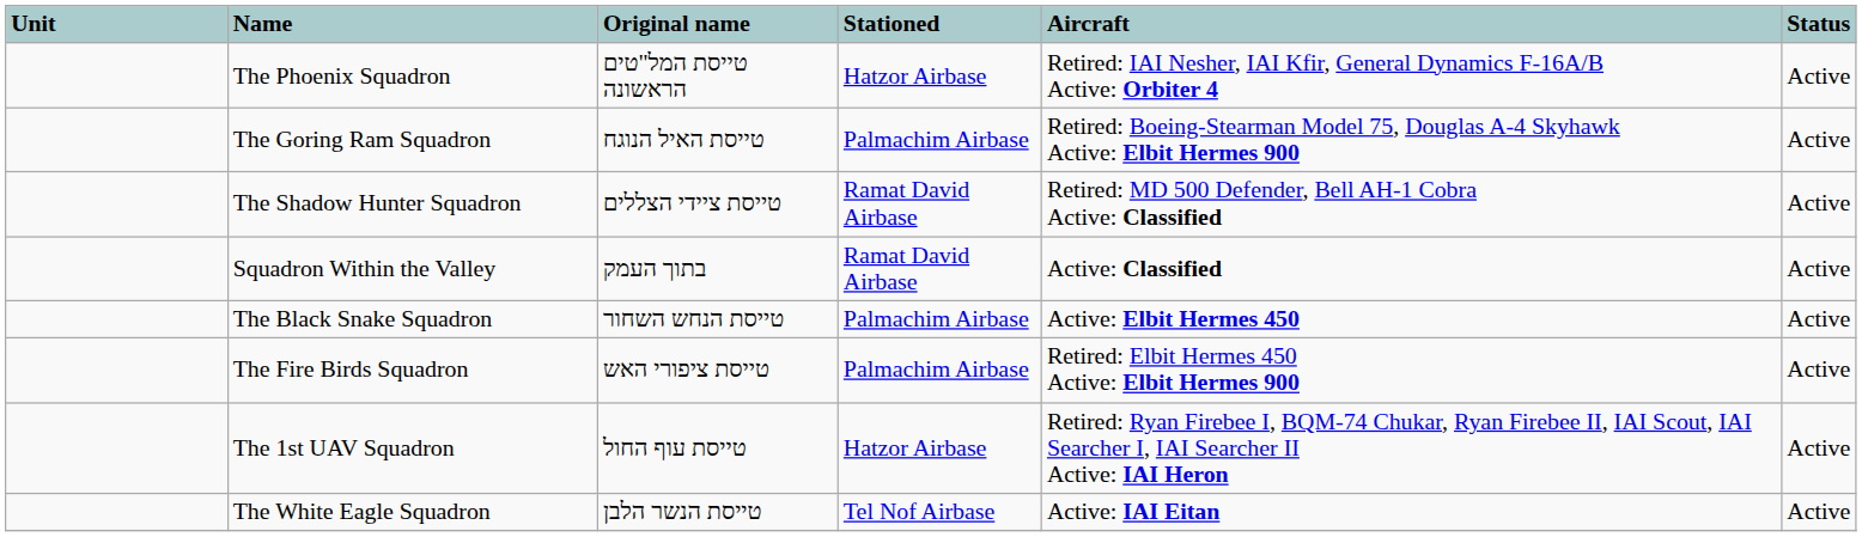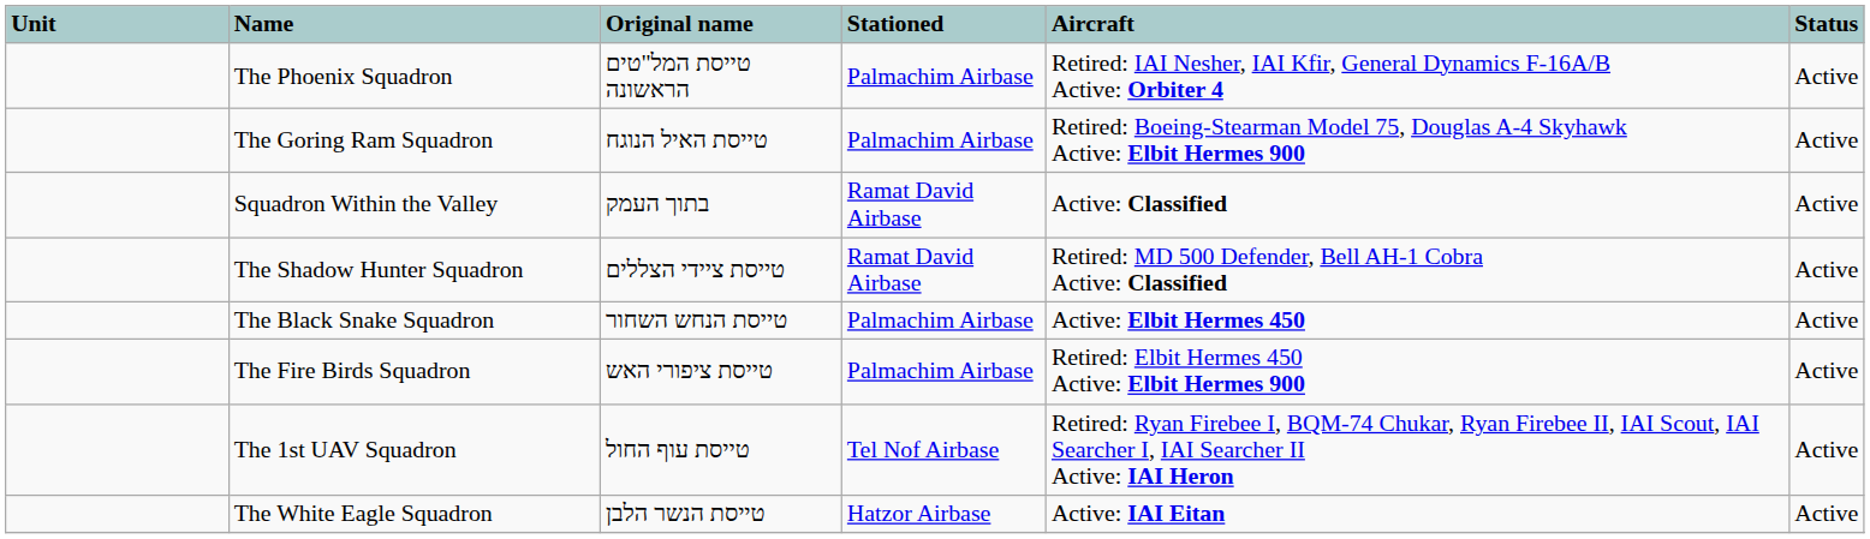The Phoenix Squadron | Stationed: Hatzor Airbase -> Palmachim Airbase
rows swapped: Squadron Within the Valley <-> The Shadow Hunter Squadron
The 1st UAV Squadron | Stationed: Hatzor Airbase -> Tel Nof Airbase
The White Eagle Squadron | Stationed: Tel Nof Airbase -> Hatzor Airbase
